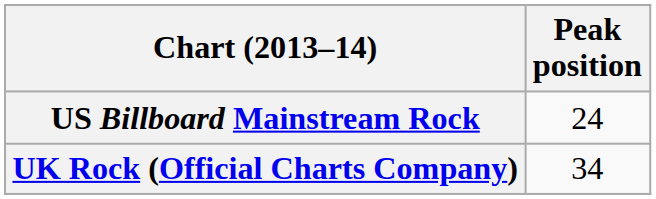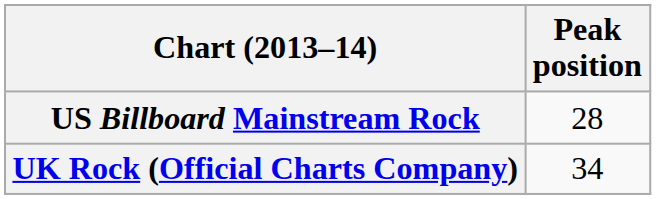US Billboard Mainstream Rock | Peak position: 24 -> 28
